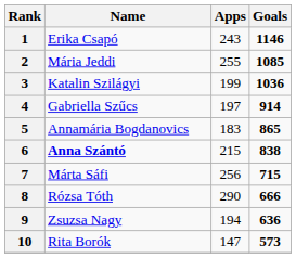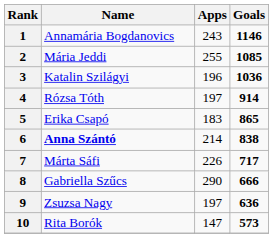1 | Name: Erika Csapó -> Annamária Bogdanovics
3 | Apps: 199 -> 196
4 | Name: Gabriella Szűcs -> Rózsa Tóth
5 | Name: Annamária Bogdanovics -> Erika Csapó
6 | Apps: 215 -> 214
7 | Apps: 256 -> 226
7 | Goals: 715 -> 717
8 | Name: Rózsa Tóth -> Gabriella Szűcs
9 | Apps: 194 -> 197
